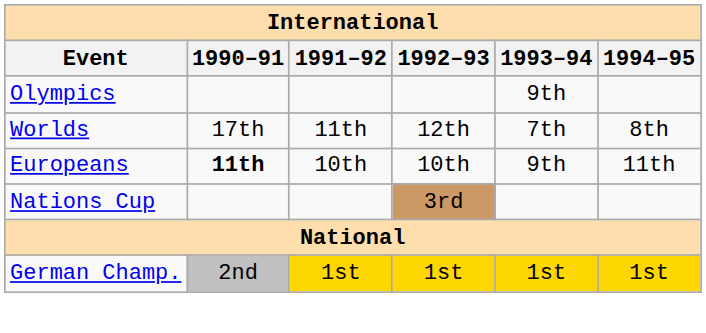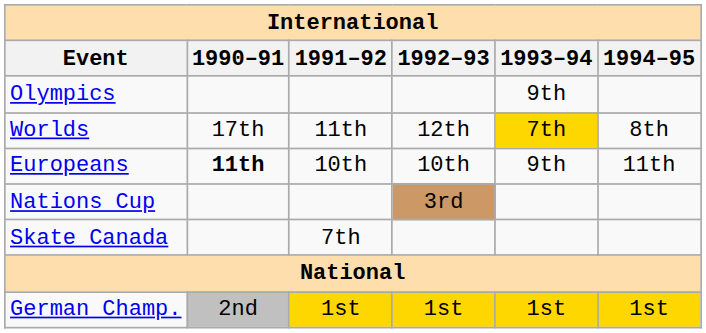Worlds | 1993–94: no background -> gold background
+ row: Skate Canada | 7th
